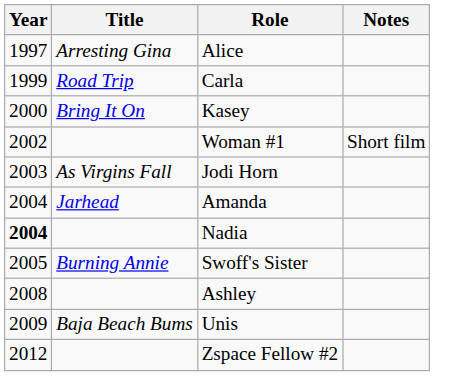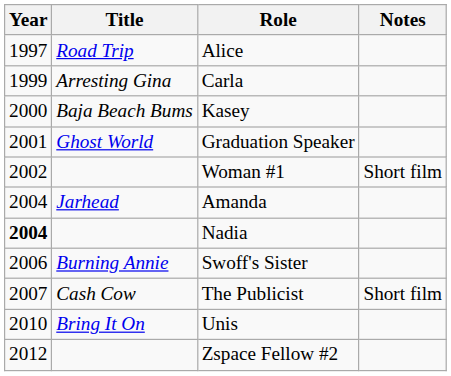Alice | Title: Arresting Gina -> Road Trip
Carla | Title: Road Trip -> Arresting Gina
Kasey | Title: Bring It On -> Baja Beach Bums
+ row: 2001 | Ghost World | Graduation Speaker
- row: 2003 | As Virgins Fall | Jodi Horn
Swoff's Sister | Year: 2005 -> 2006
+ row: 2007 | Cash Cow | The Publicist | Short film
- row: 2008 | Ashley
Unis | Year: 2009 -> 2010
Unis | Title: Baja Beach Bums -> Bring It On
